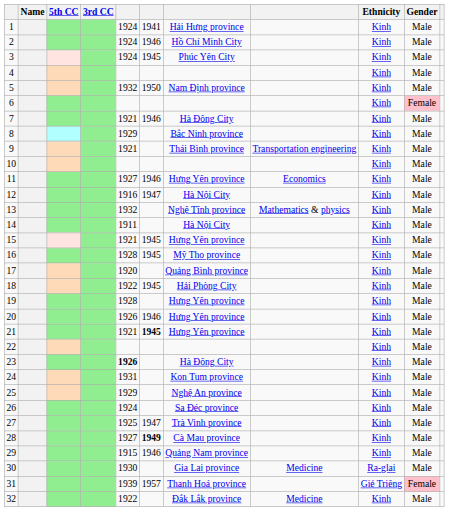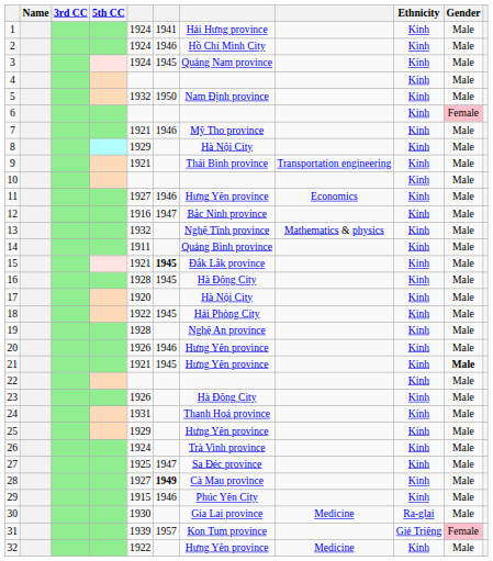columns swapped: 3rd CC <-> 5th CC
3 | column 7: Phúc Yên City -> Quảng Nam province
7 | column 7: Hà Đông City -> Mỹ Tho province
8 | column 7: Bắc Ninh province -> Hà Nội City
12 | column 7: Hà Nội City -> Bắc Ninh province
14 | column 7: Hà Nội City -> Quảng Bình province
15 | column 6: normal -> bold
15 | column 7: Hưng Yên province -> Đắk Lắk province
16 | column 7: Mỹ Tho province -> Hà Đông City
17 | column 7: Quảng Bình province -> Hà Nội City
19 | column 7: Hưng Yên province -> Nghệ An province
21 | column 6: bold -> normal
21 | Gender: normal -> bold
23 | column 5: bold -> normal
24 | column 7: Kon Tum province -> Thanh Hoá province
25 | column 7: Nghệ An province -> Hưng Yên province
26 | column 7: Sa Đéc province -> Trà Vinh province
27 | column 7: Trà Vinh province -> Sa Đéc province
29 | column 7: Quảng Nam province -> Phúc Yên City
31 | column 7: Thanh Hoá province -> Kon Tum province
32 | column 7: Đắk Lắk province -> Hưng Yên province
